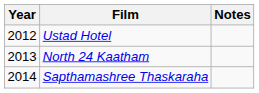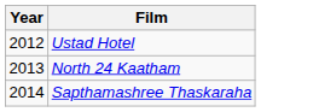- column: Notes
